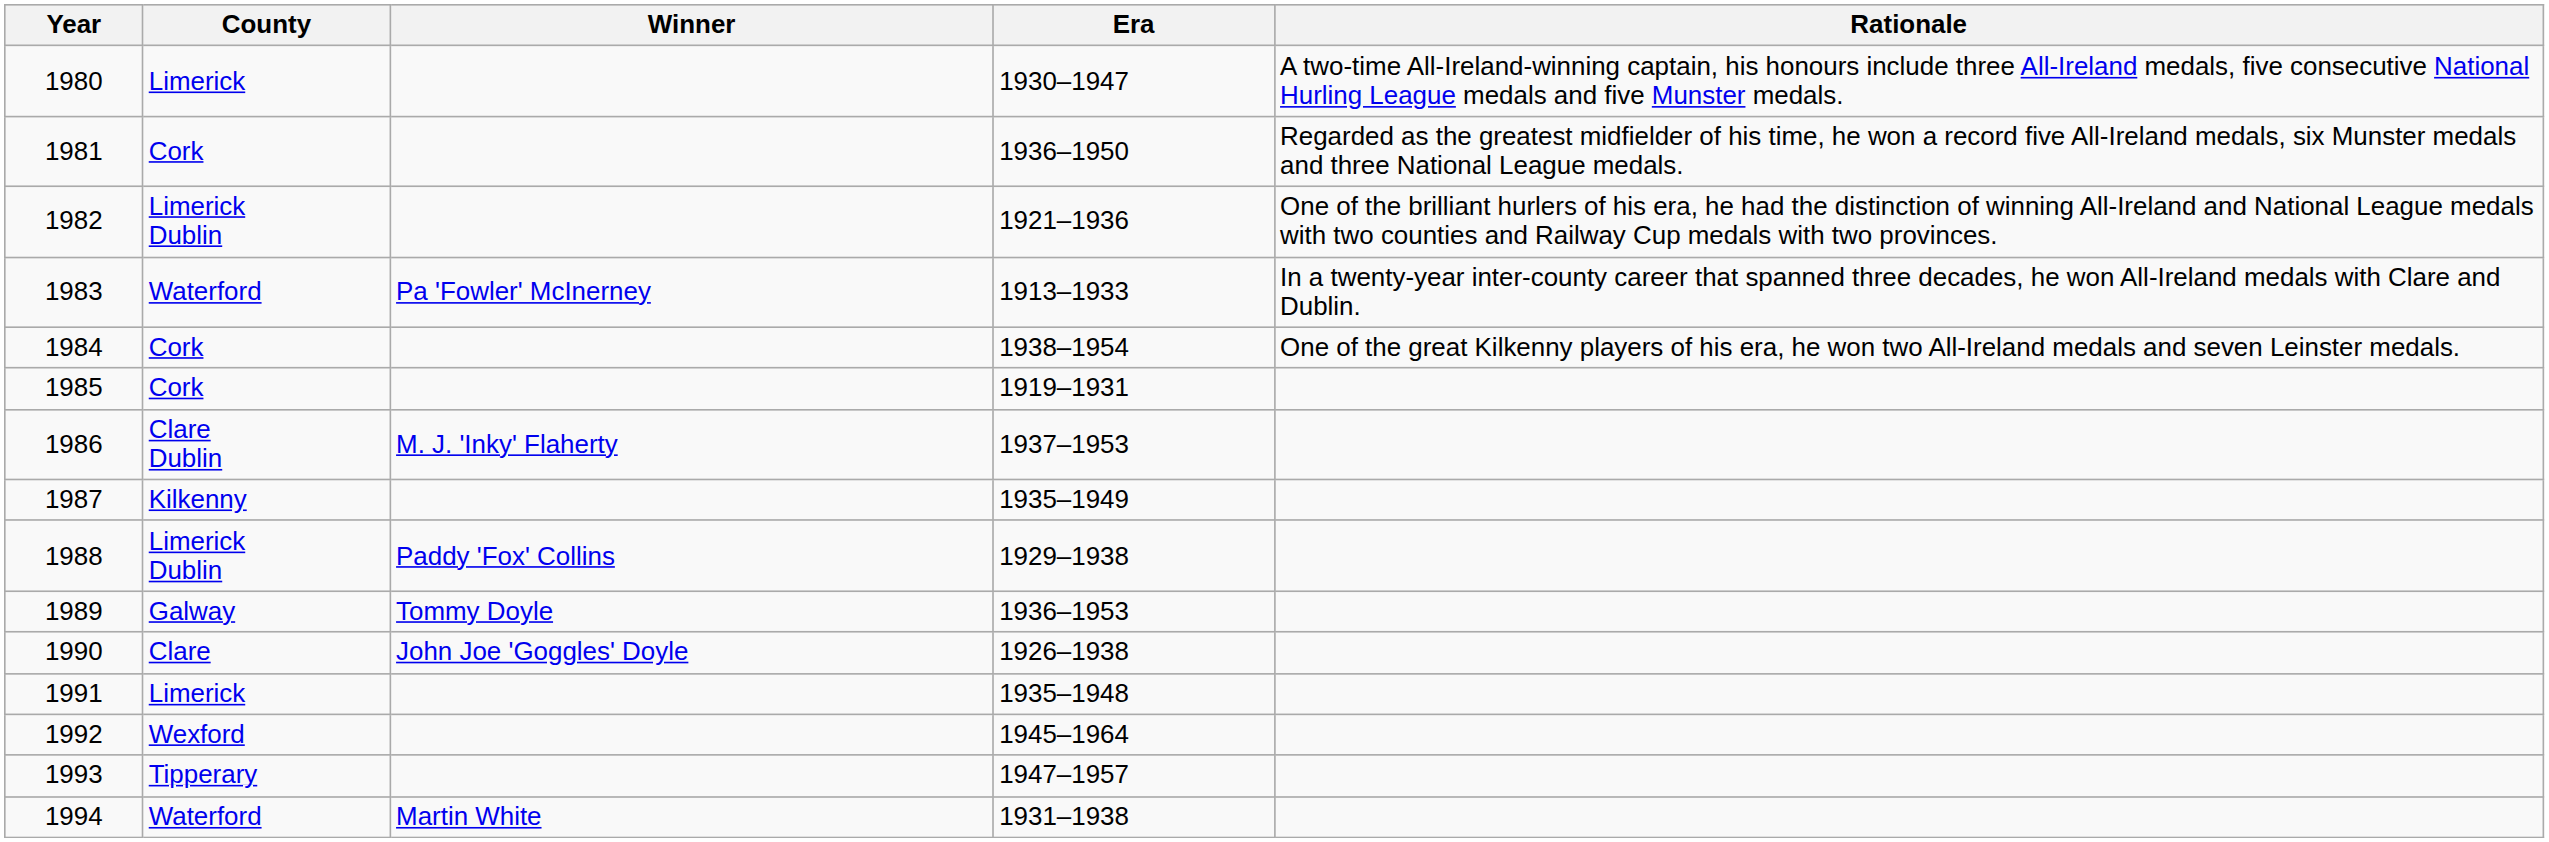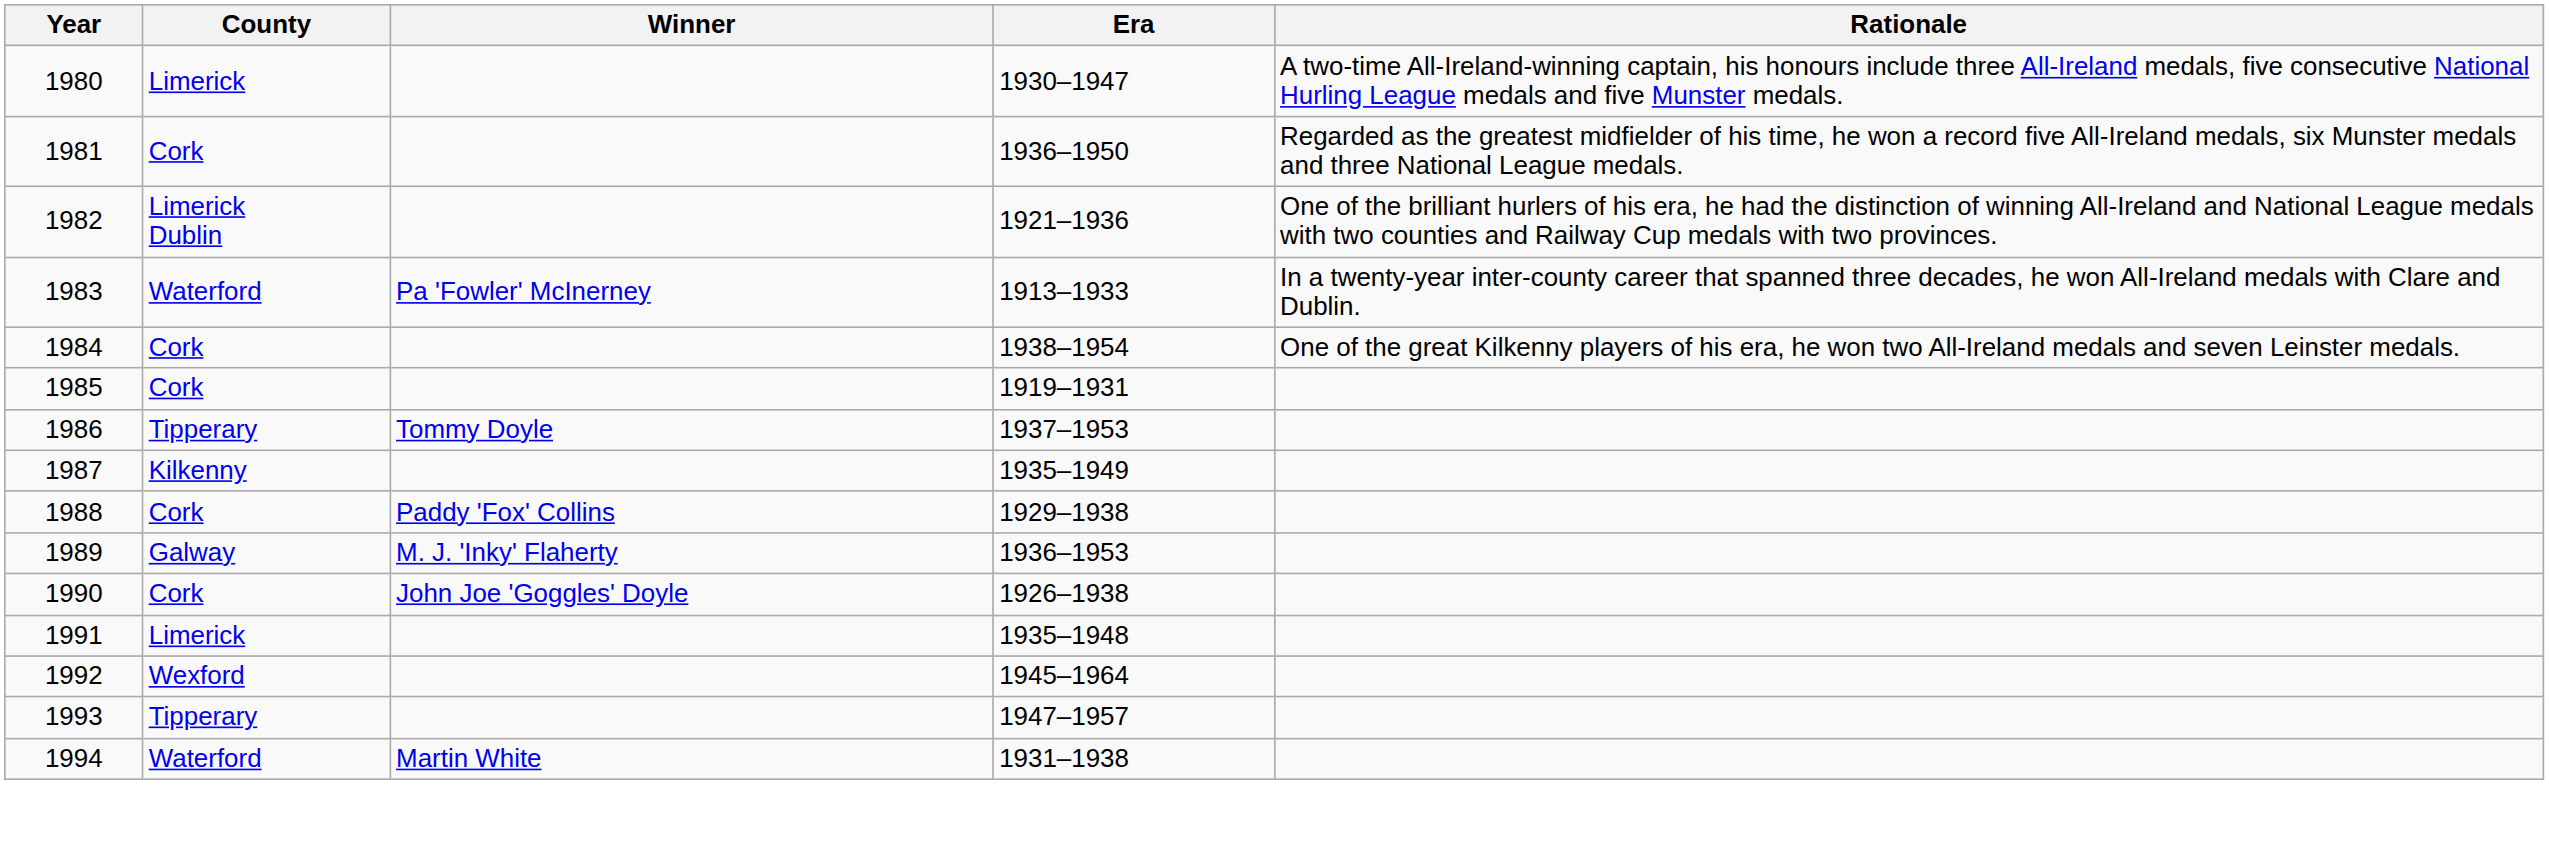1986 | County: Clare Dublin -> Tipperary
1986 | Winner: M. J. 'Inky' Flaherty -> Tommy Doyle
1988 | County: Limerick Dublin -> Cork
1989 | Winner: Tommy Doyle -> M. J. 'Inky' Flaherty
1990 | County: Clare -> Cork
